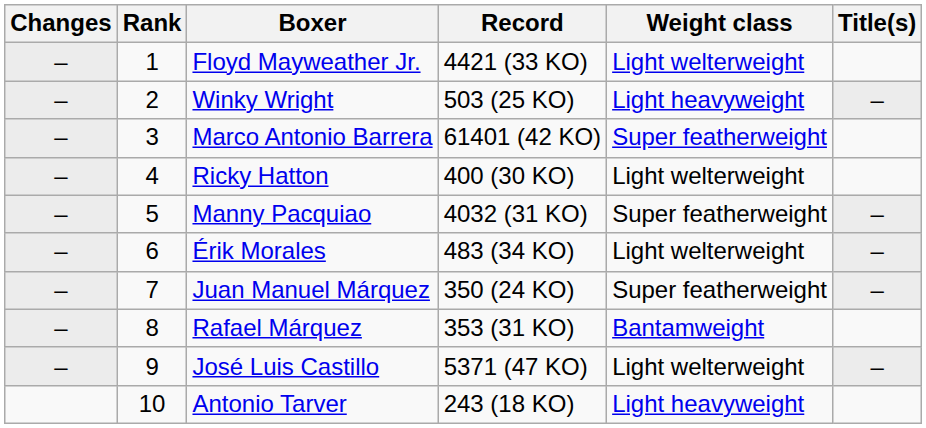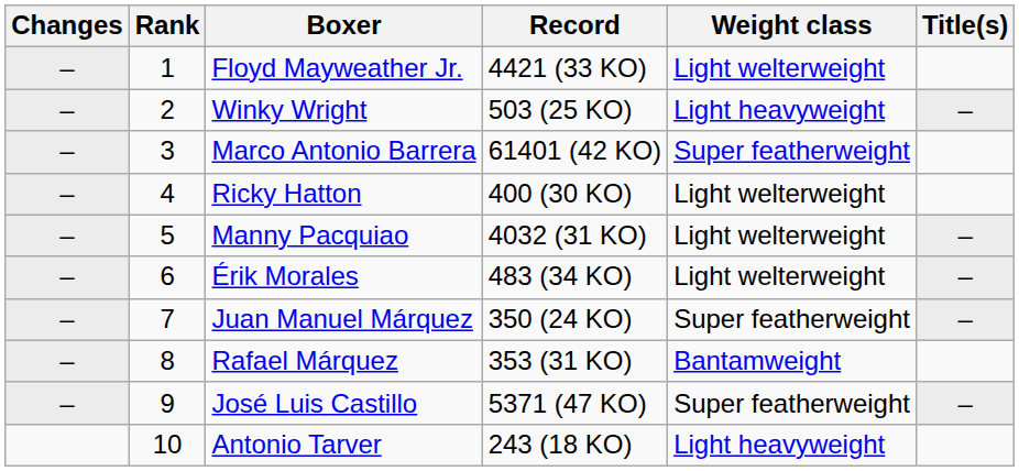Manny Pacquiao | Weight class: Super featherweight -> Light welterweight
José Luis Castillo | Weight class: Light welterweight -> Super featherweight
